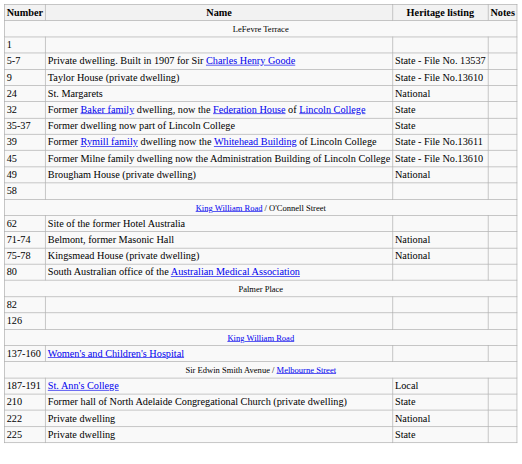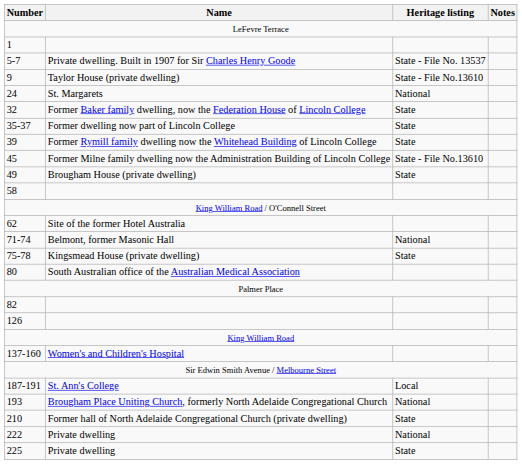39 | Heritage listing: State - File No.13611 -> State
49 | Heritage listing: National -> State
75-78 | Heritage listing: National -> State
+ row: 193 | Brougham Place Uniting Church, formerly North Adelaide Congregational Church | National
